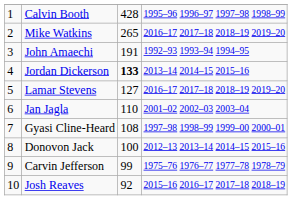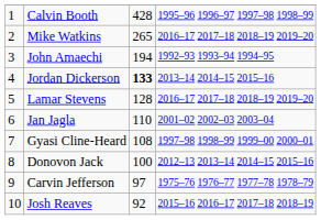John Amaechi | column 3: 191 -> 194
Lamar Stevens | column 3: 127 -> 128
Carvin Jefferson | column 3: 99 -> 97
